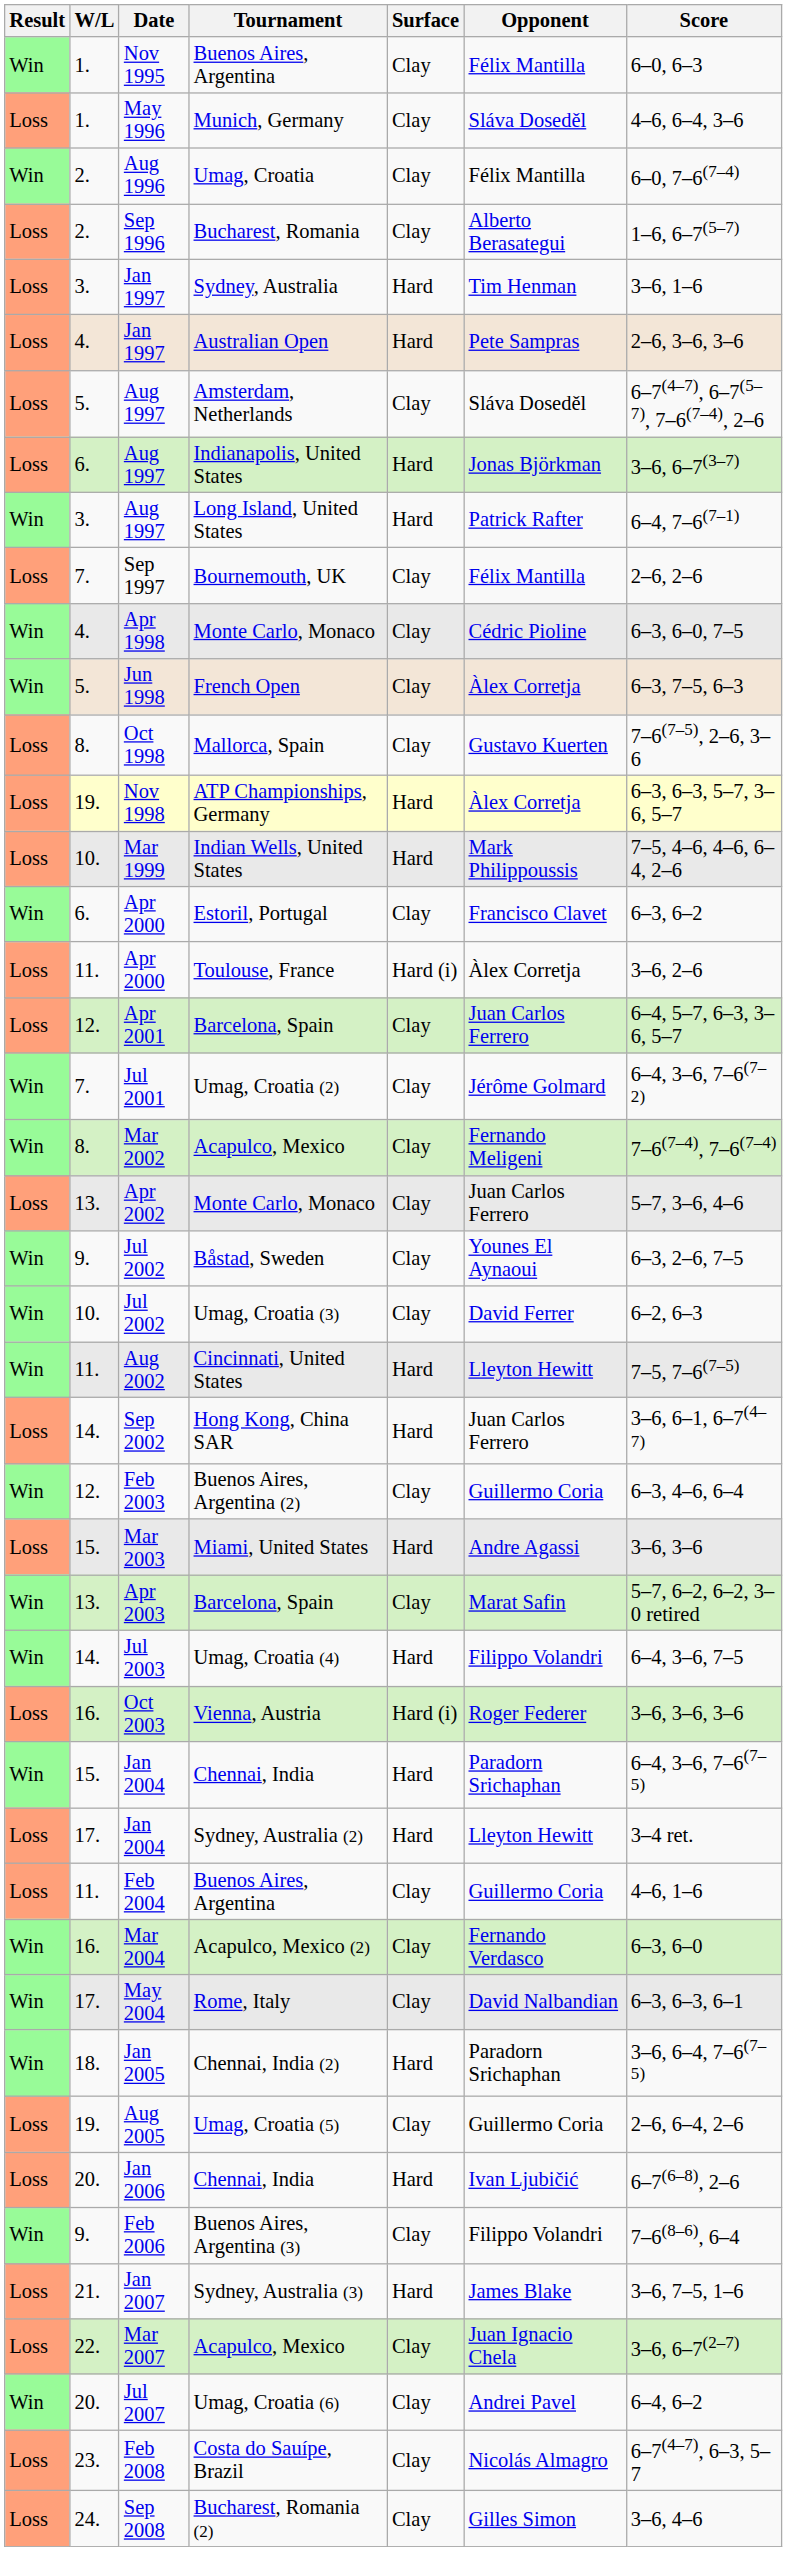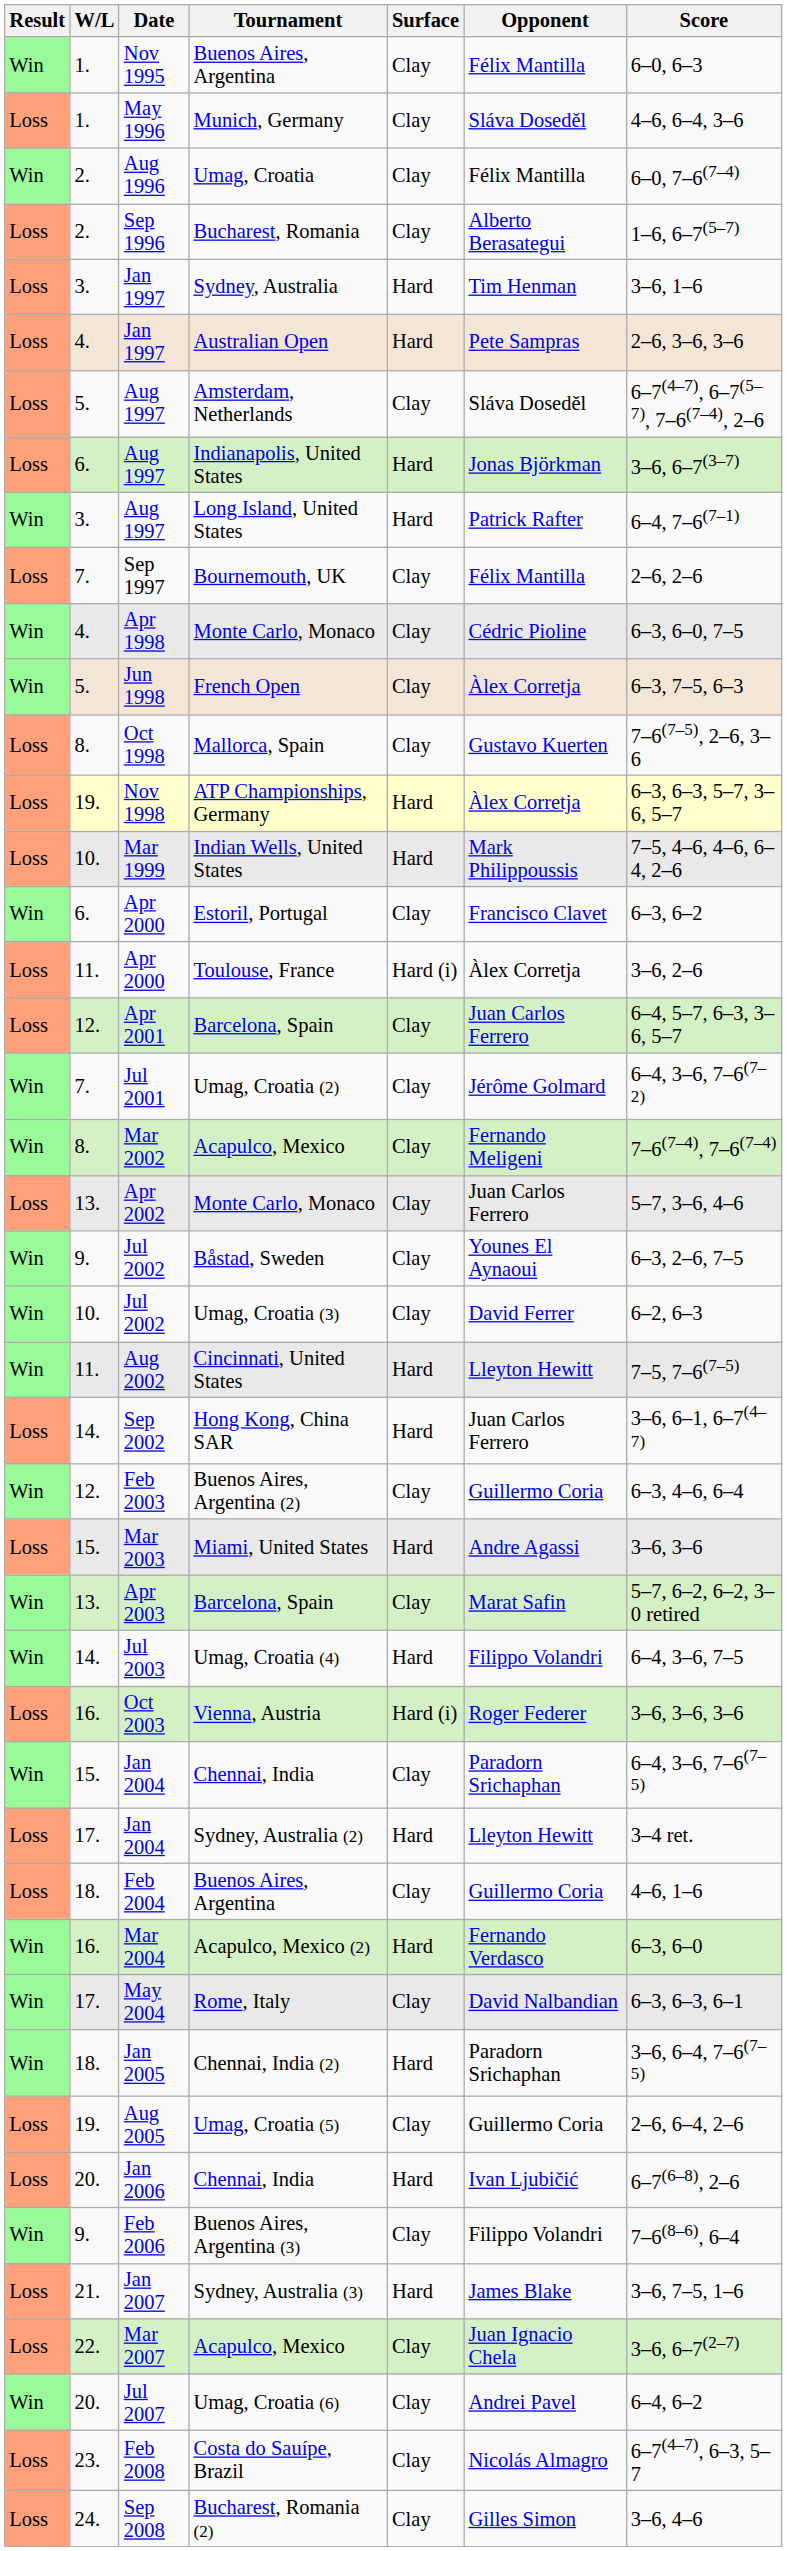Jan 2004 / Chennai, India | Surface: Hard -> Clay
Feb 2004 / Buenos Aires, Argentina | W/L: 11. -> 18.
Acapulco, Mexico (2) | Surface: Clay -> Hard
